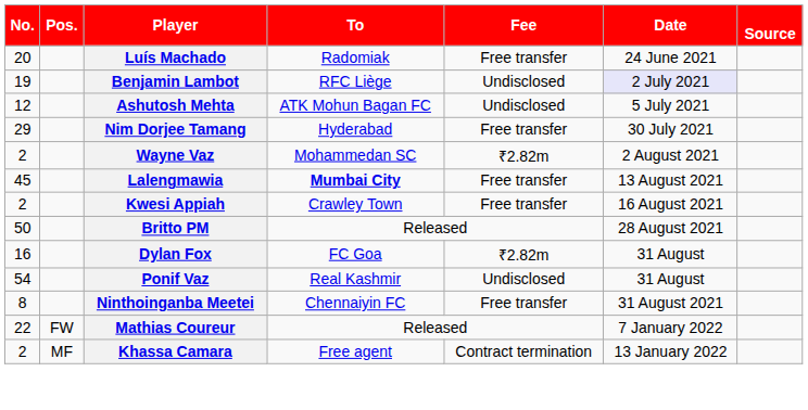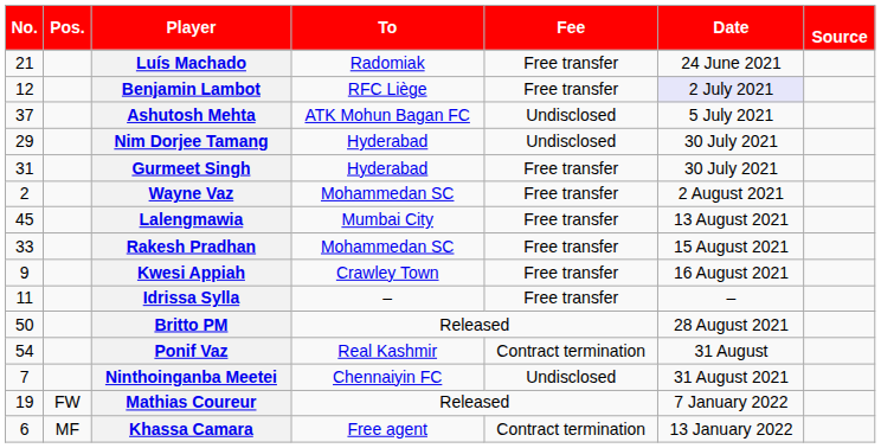Luís Machado | No.: 20 -> 21
Benjamin Lambot | No.: 19 -> 12
Benjamin Lambot | Fee: Undisclosed -> Free transfer
Ashutosh Mehta | No.: 12 -> 37
Nim Dorjee Tamang | Fee: Free transfer -> Undisclosed
+ row: 31 | Gurmeet Singh | Hyderabad | Free transfer | 30 July 2021
Wayne Vaz | Fee: ₹2.82m -> Free transfer
Lalengmawia | To: bold -> normal
+ row: 33 | Rakesh Pradhan | Mohammedan SC | Free transfer | 15 August 2021
Kwesi Appiah | No.: 2 -> 9
+ row: 11 | Idrissa Sylla | – | Free transfer | –
- row: 16 | Dylan Fox | FC Goa | ₹2.82m | 31 August
Ponif Vaz | Fee: Undisclosed -> Contract termination
Ninthoinganba Meetei | No.: 8 -> 7
Ninthoinganba Meetei | Fee: Free transfer -> Undisclosed
Mathias Coureur | No.: 22 -> 19
Khassa Camara | No.: 2 -> 6
